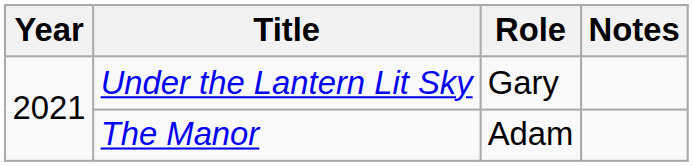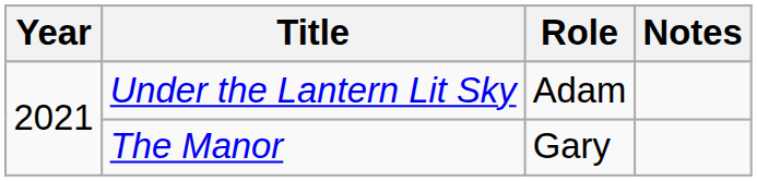Under the Lantern Lit Sky | Role: Gary -> Adam
The Manor | Role: Adam -> Gary
